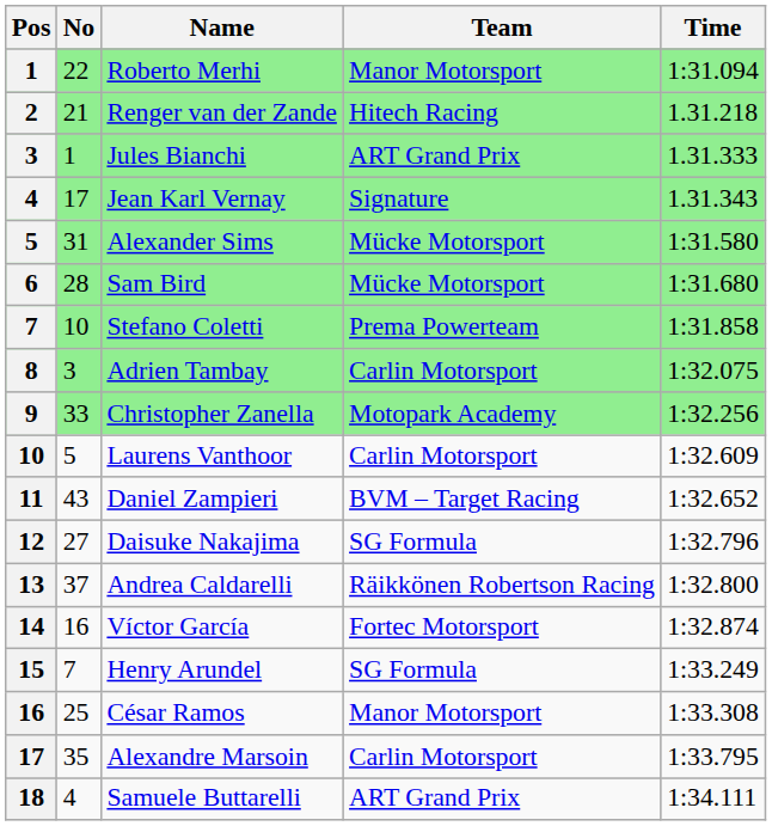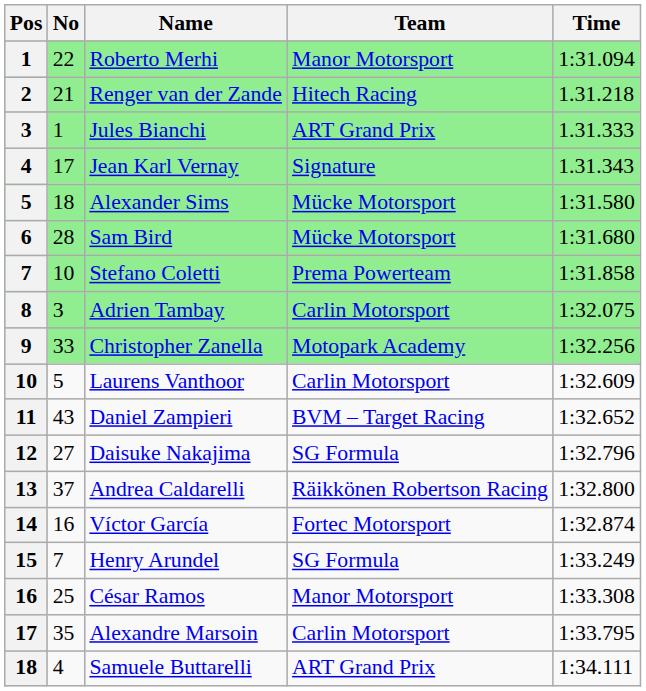Alexander Sims | No: 31 -> 18
